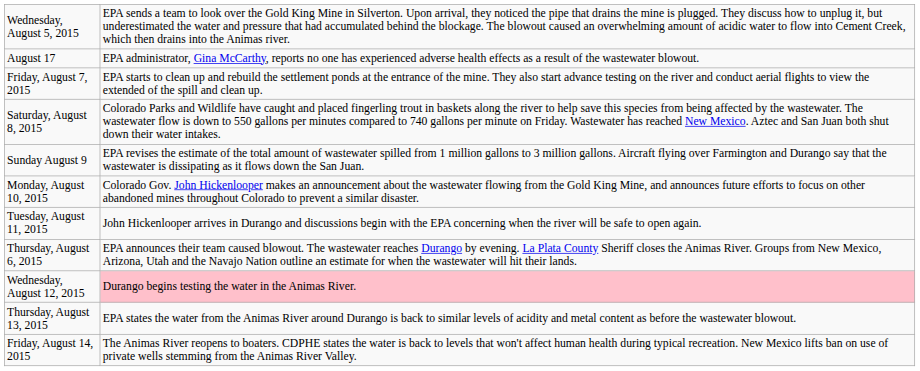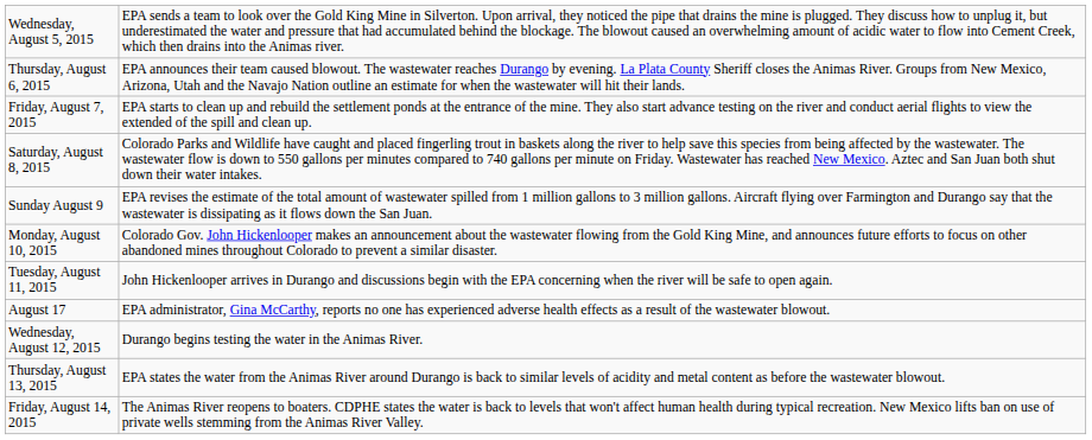rows swapped: Thursday, August 6, 2015 <-> August 17
Wednesday, August 12, 2015 | column 2: pink background -> no background
